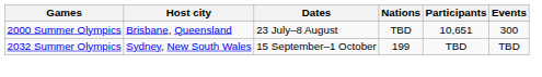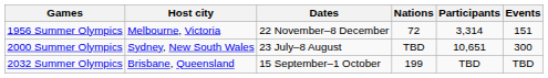+ row: 1956 Summer Olympics | Melbourne, Victoria | 22 November–8 December | 72 | 3,314 | 151
2000 Summer Olympics | Host city: Brisbane, Queensland -> Sydney, New South Wales
2032 Summer Olympics | Host city: Sydney, New South Wales -> Brisbane, Queensland
